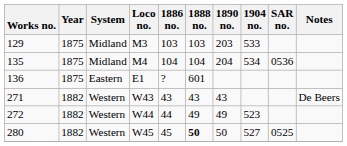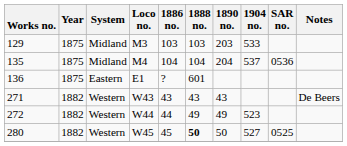135 | 1904 no.: 534 -> 537
